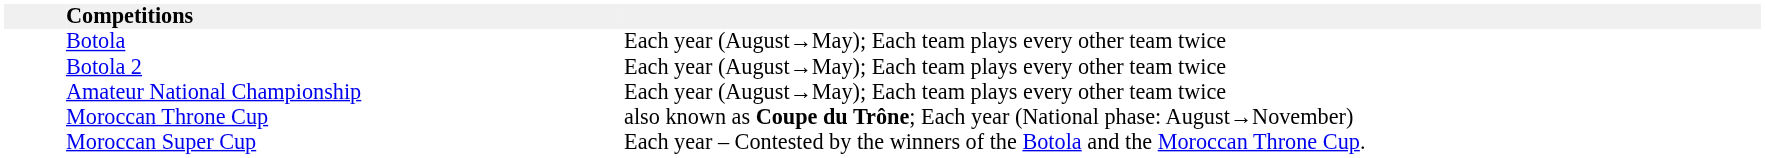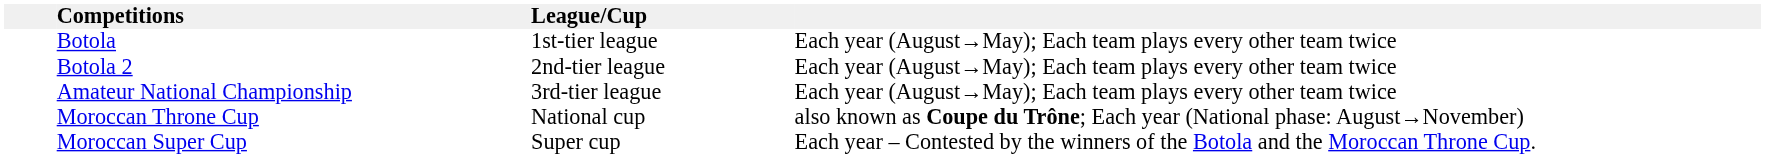+ column: League/Cup | 1st-tier league | 2nd-tier league | 3rd-tier league | National cup | Super cup
